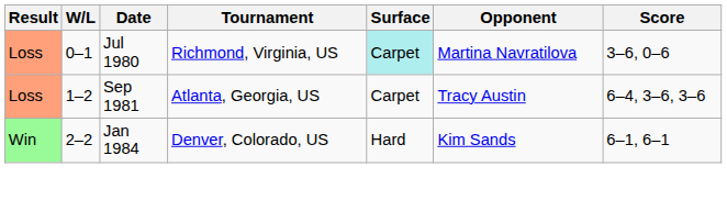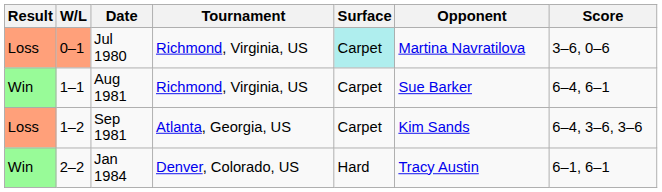Jul 1980 | W/L: no background -> lightsalmon background
+ row: Win | 1–1 | Aug 1981 | Richmond, Virginia, US | Carpet | Sue Barker | 6–4, 6–1
Sep 1981 | Opponent: Tracy Austin -> Kim Sands
Jan 1984 | Opponent: Kim Sands -> Tracy Austin
